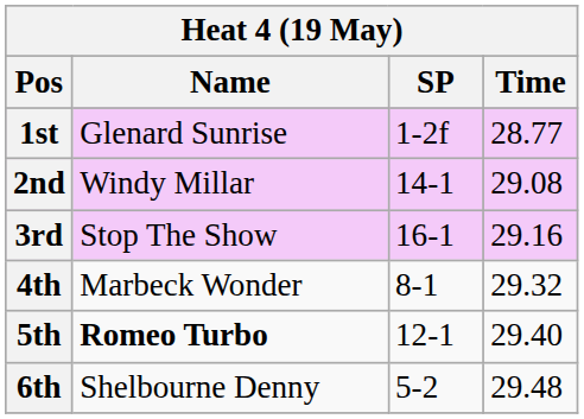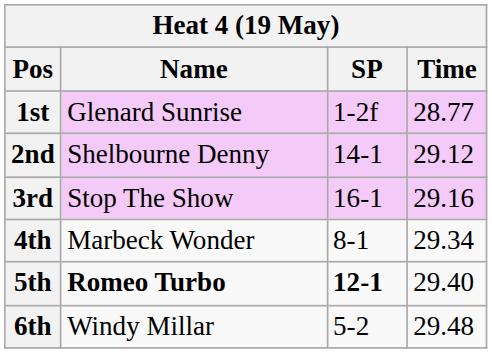2nd | Name: Windy Millar -> Shelbourne Denny
2nd | Time: 29.08 -> 29.12
4th | Time: 29.32 -> 29.34
5th | SP: normal -> bold
6th | Name: Shelbourne Denny -> Windy Millar
